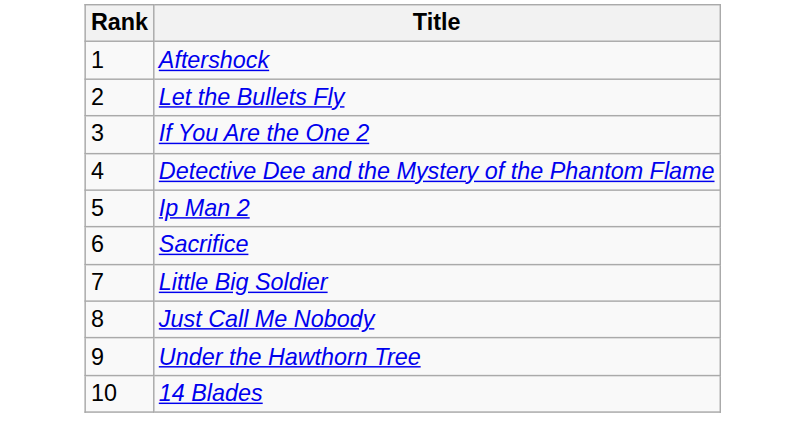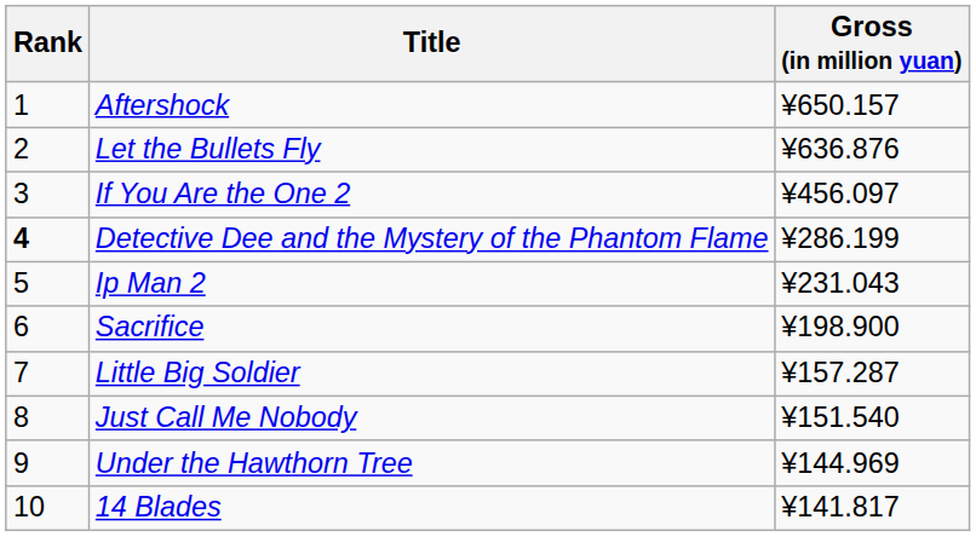+ column: Gross (in million yuan) | ¥650.157 | ¥636.876 | ¥456.097 | ¥286.199 | ¥231.043 | ¥198.900 | ¥157.287 | ¥151.540 | ¥144.969 | ¥141.817
Detective Dee and the Mystery of the Phantom Flame | Rank: normal -> bold
